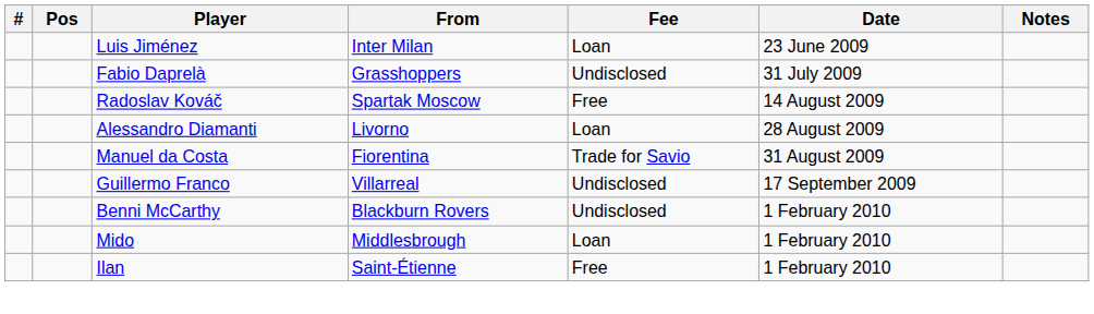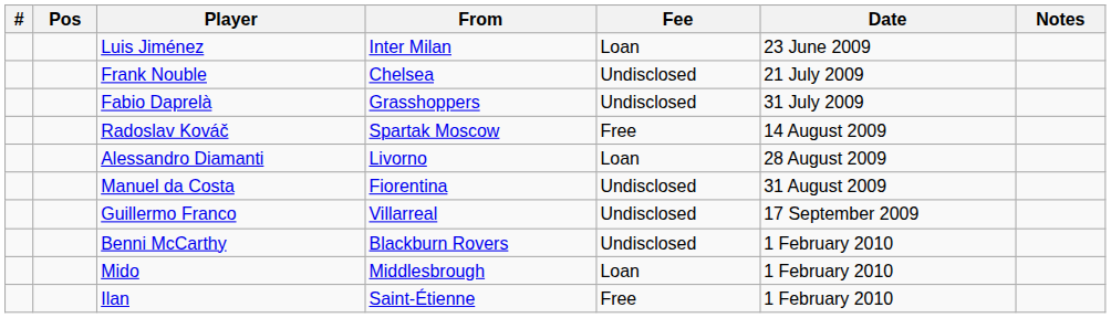+ row: Frank Nouble | Chelsea | Undisclosed | 21 July 2009
Manuel da Costa | Fee: Trade for Savio -> Undisclosed
